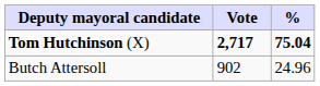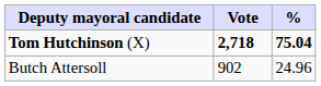Tom Hutchinson (X) | Vote: 2,717 -> 2,718
